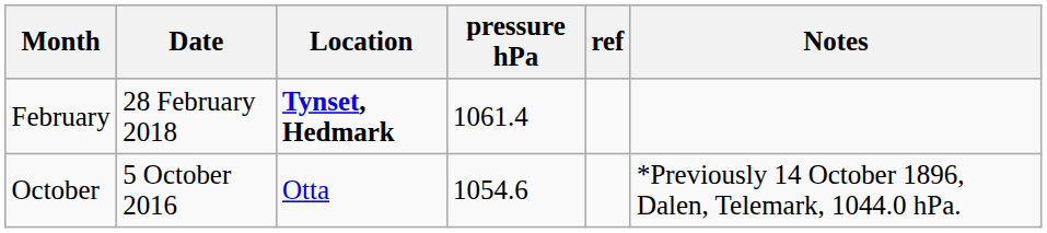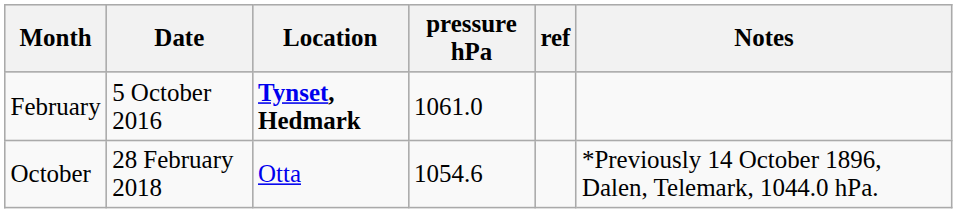February | Date: 28 February 2018 -> 5 October 2016
February | pressure hPa: 1061.4 -> 1061.0
October | Date: 5 October 2016 -> 28 February 2018
